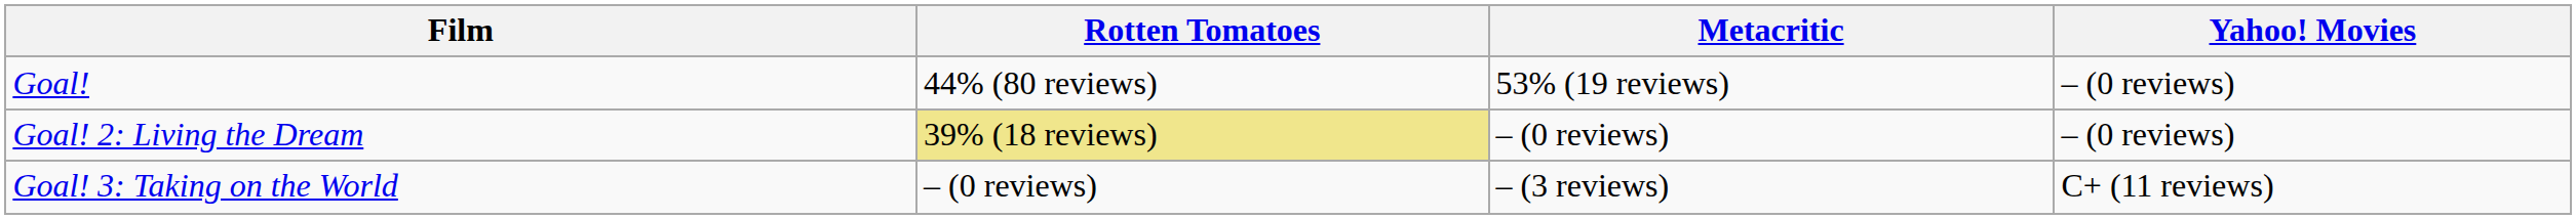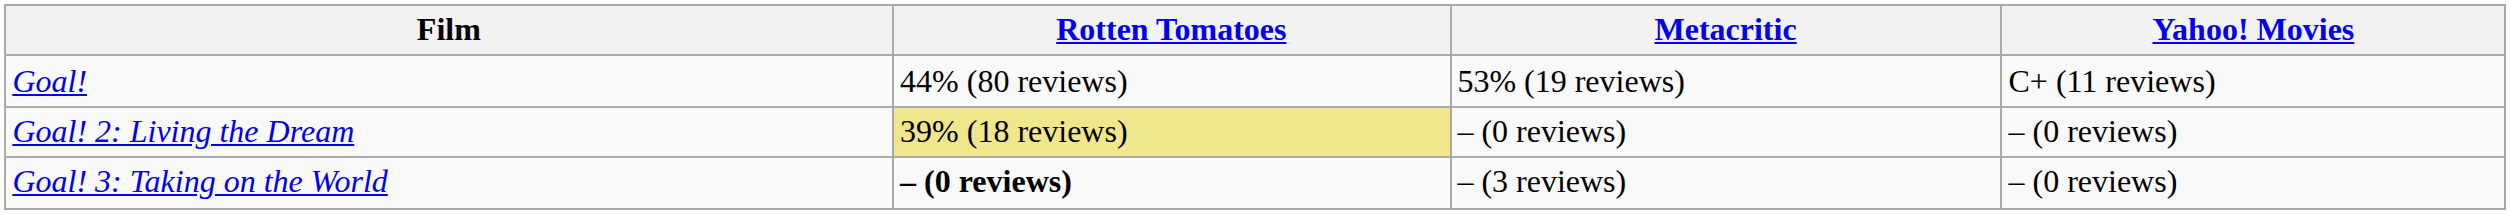Goal! | Yahoo! Movies: – (0 reviews) -> C+ (11 reviews)
Goal! 3: Taking on the World | Rotten Tomatoes: normal -> bold
Goal! 3: Taking on the World | Yahoo! Movies: C+ (11 reviews) -> – (0 reviews)
